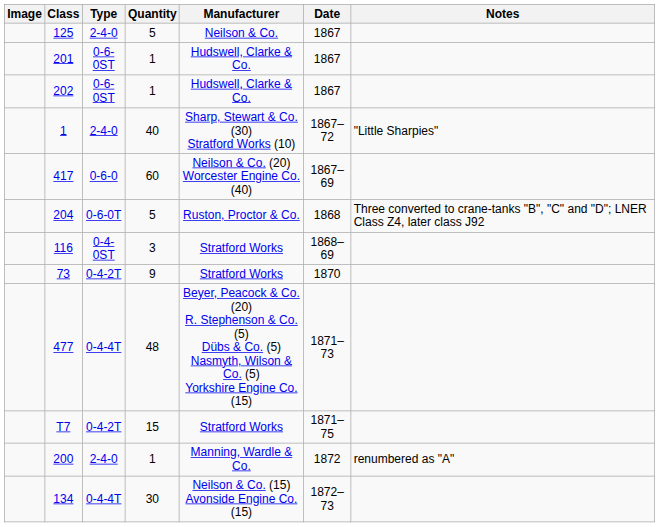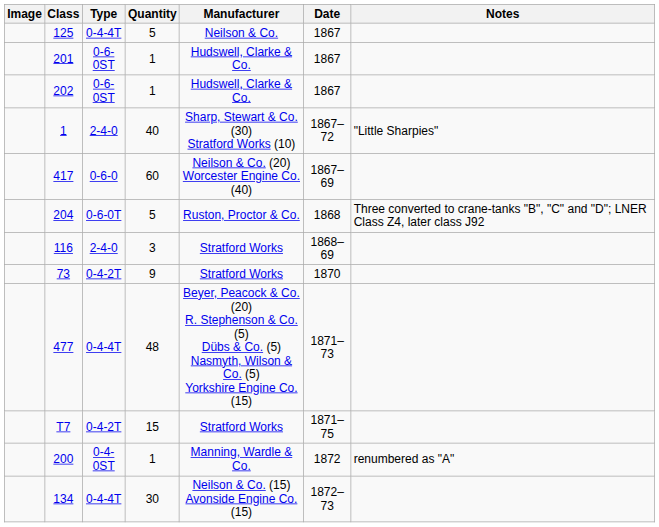125 | Type: 2-4-0 -> 0-4-4T
116 | Type: 0-4-0ST -> 2-4-0
200 | Type: 2-4-0 -> 0-4-0ST
